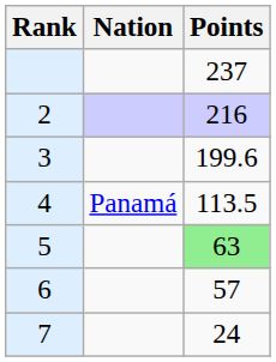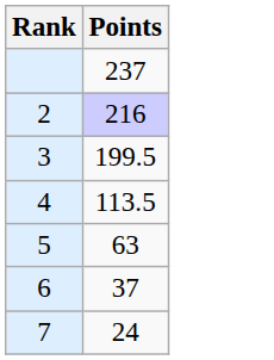- column: Nation | Panamá
3 | Points: 199.6 -> 199.5
5 | Points: lightgreen background -> no background
6 | Points: 57 -> 37
